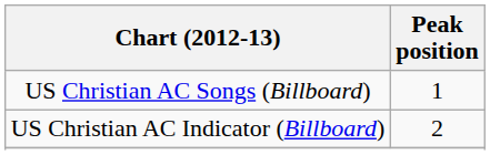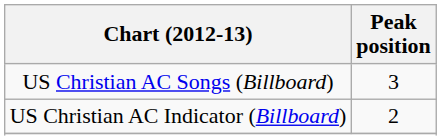US Christian AC Songs (Billboard) | Peak position: 1 -> 3
